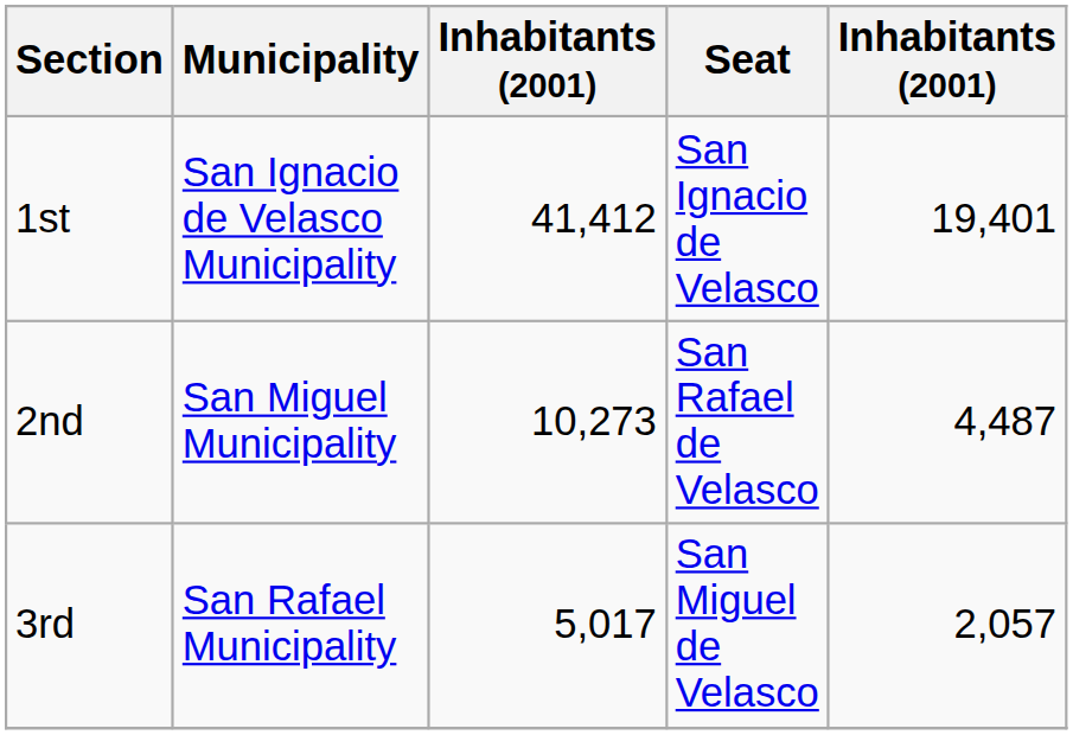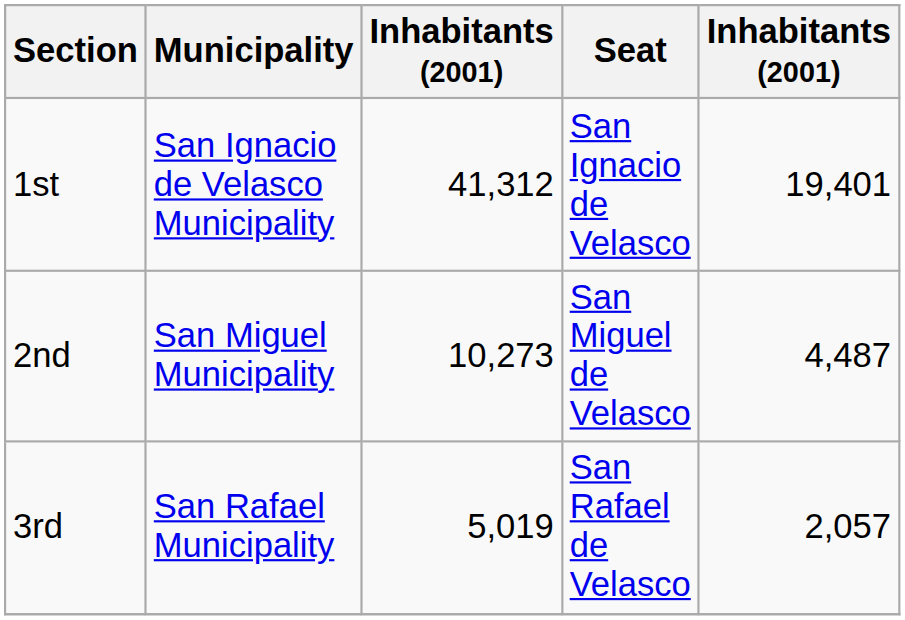1st | column 3: 41,412 -> 41,312
2nd | Seat: San Rafael de Velasco -> San Miguel de Velasco
3rd | column 3: 5,017 -> 5,019
3rd | Seat: San Miguel de Velasco -> San Rafael de Velasco
